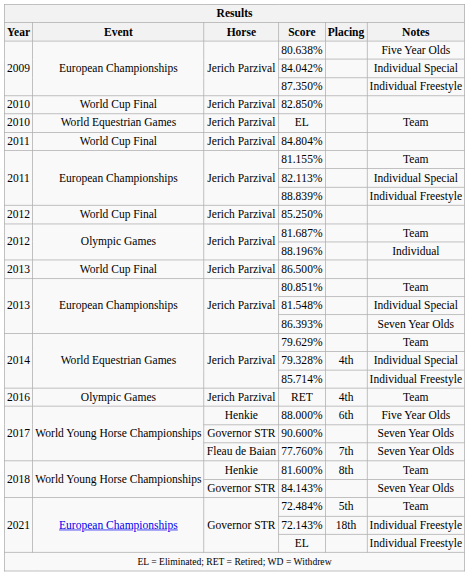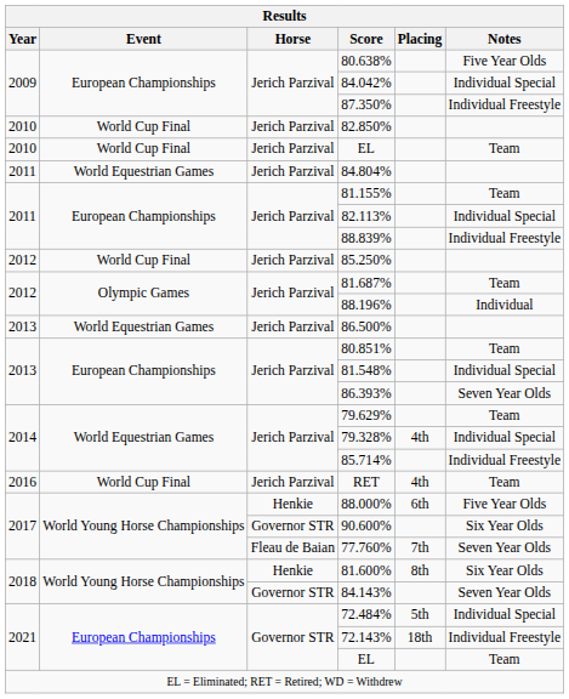2010 / EL | Event: World Equestrian Games -> World Cup Final
84.804% | Event: World Cup Final -> World Equestrian Games
86.500% | Event: World Cup Final -> World Equestrian Games
RET | Event: Olympic Games -> World Cup Final
90.600% | Notes: Seven Year Olds -> Six Year Olds
81.600% | Notes: Team -> Six Year Olds
72.484% | Notes: Team -> Individual Special
2021 / EL | Notes: Individual Freestyle -> Team
